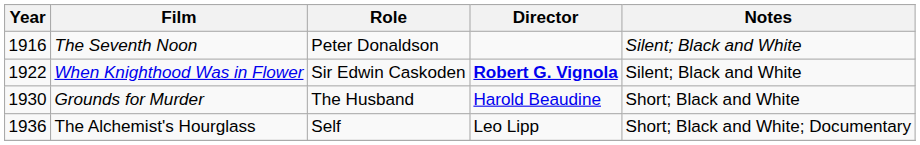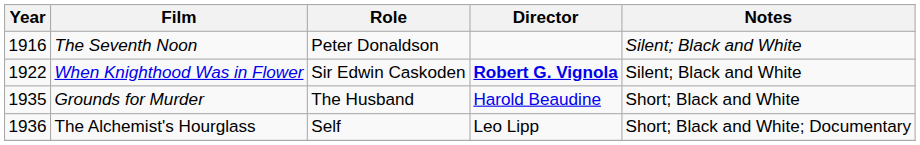Grounds for Murder | Year: 1930 -> 1935
